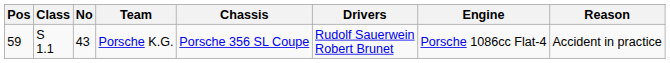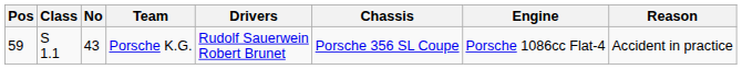columns swapped: Drivers <-> Chassis
